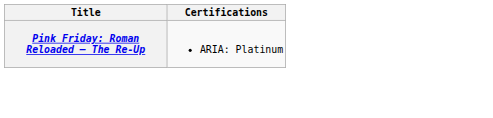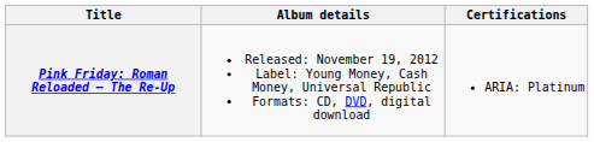+ column: Album details | Released: November 19, 2012 Label: Young Money, Cash Money, Universal Republic Formats: CD, DVD, digital download
